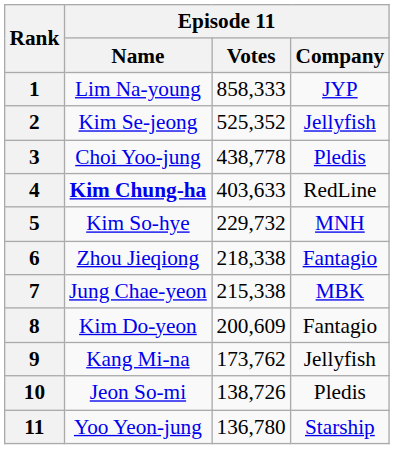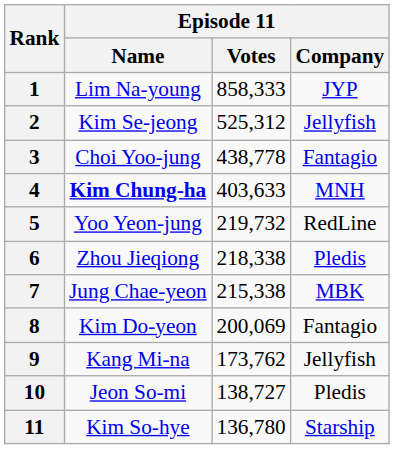2 | Episode 11 / Votes: 525,352 -> 525,312
3 | Episode 11 / Company: Pledis -> Fantagio
4 | Episode 11 / Company: RedLine -> MNH
5 | Episode 11 / Name: Kim So-hye -> Yoo Yeon-jung
5 | Episode 11 / Votes: 229,732 -> 219,732
5 | Episode 11 / Company: MNH -> RedLine
6 | Episode 11 / Company: Fantagio -> Pledis
8 | Episode 11 / Votes: 200,609 -> 200,069
10 | Episode 11 / Votes: 138,726 -> 138,727
11 | Episode 11 / Name: Yoo Yeon-jung -> Kim So-hye
